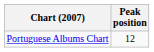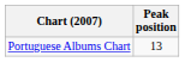Portuguese Albums Chart | Peak position: 12 -> 13
